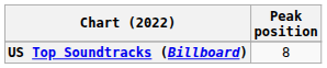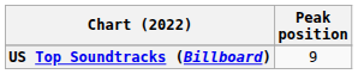US Top Soundtracks (Billboard) | Peak position: 8 -> 9
